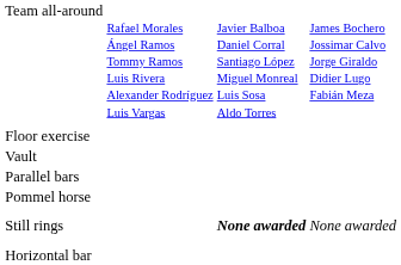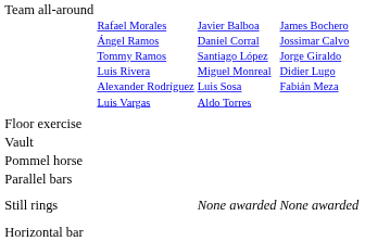rows swapped: Parallel bars <-> Pommel horse
Still rings | column 3: bold -> normal
